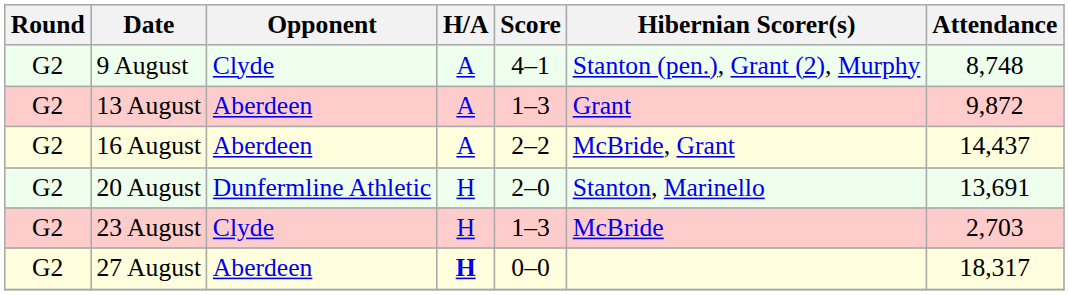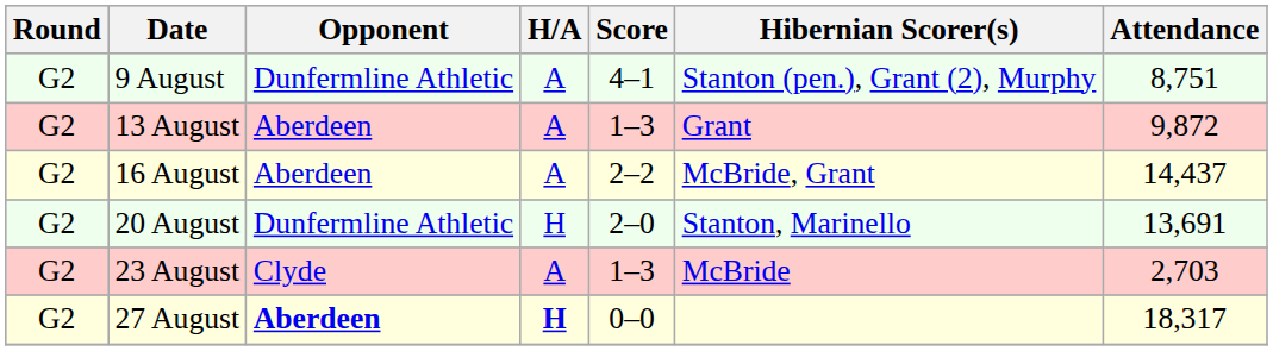9 August | Opponent: Clyde -> Dunfermline Athletic
9 August | Attendance: 8,748 -> 8,751
23 August | H/A: H -> A
27 August | Opponent: normal -> bold
